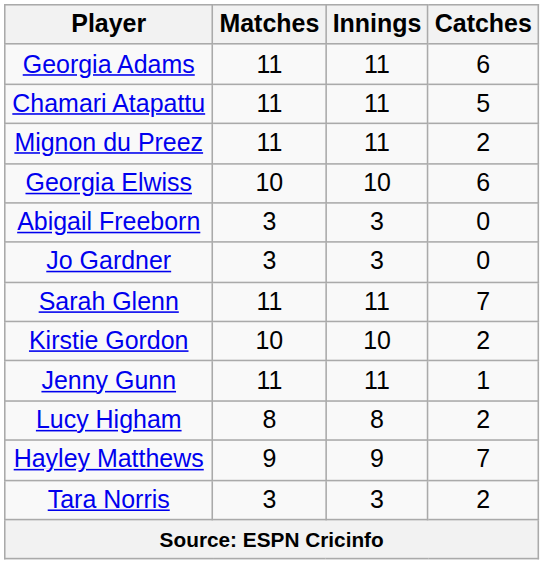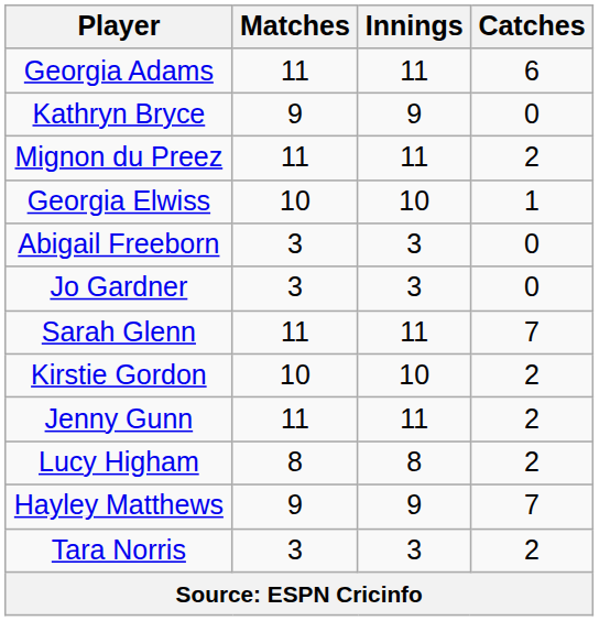- row: Chamari Atapattu | 11 | 11 | 5
+ row: Kathryn Bryce | 9 | 9 | 0
Georgia Elwiss | Catches: 6 -> 1
Jenny Gunn | Catches: 1 -> 2
